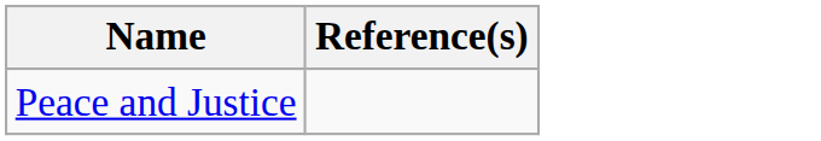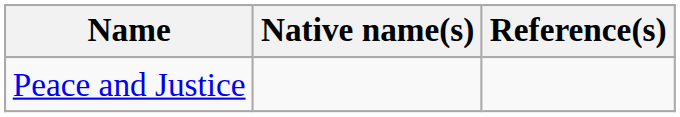+ column: Native name(s)
